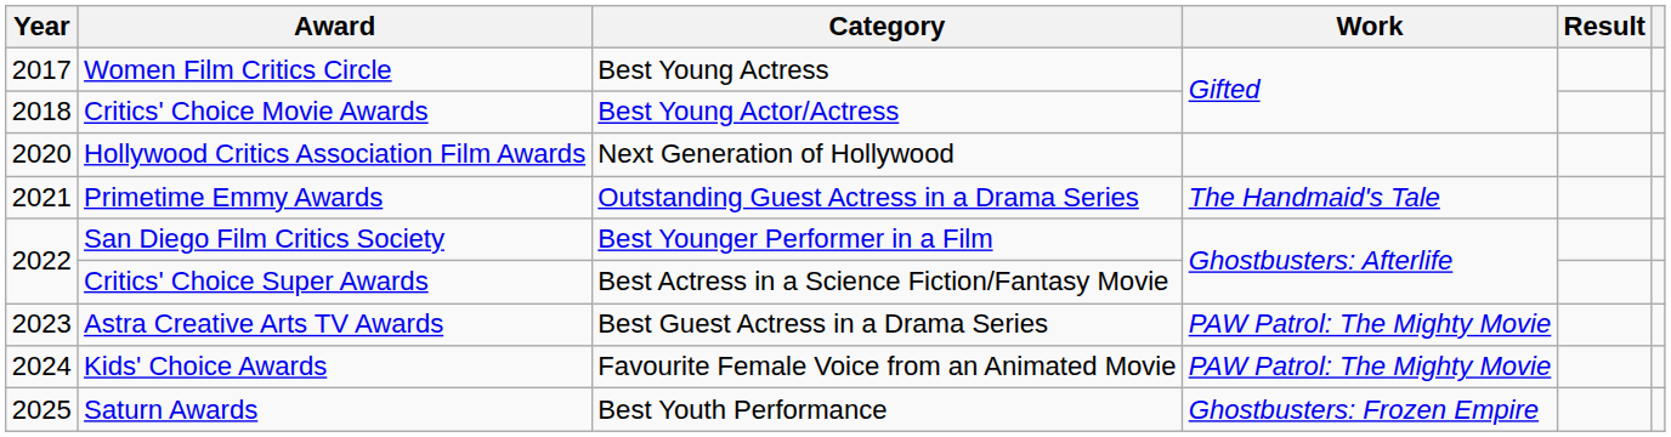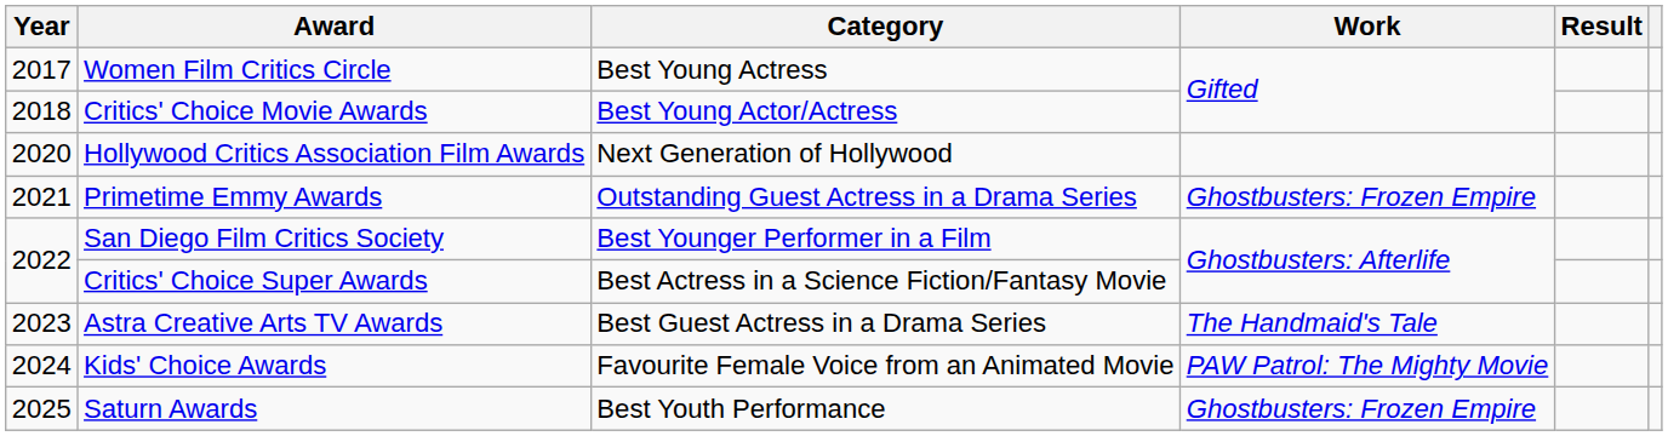Primetime Emmy Awards | Work: The Handmaid's Tale -> Ghostbusters: Frozen Empire
Astra Creative Arts TV Awards | Work: PAW Patrol: The Mighty Movie -> The Handmaid's Tale
